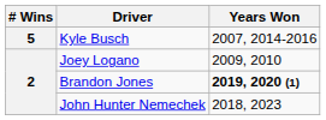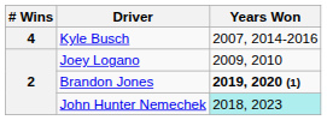Kyle Busch | # Wins: 5 -> 4
John Hunter Nemechek | Years Won: no background -> paleturquoise background
